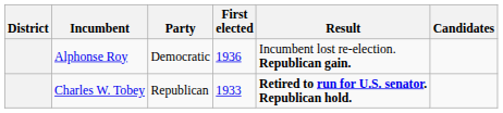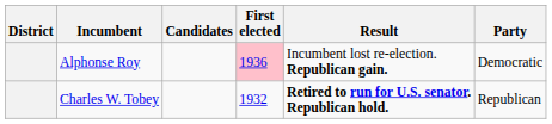columns swapped: Party <-> Candidates
Alphonse Roy | First elected: no background -> pink background
Charles W. Tobey | First elected: 1933 -> 1932
